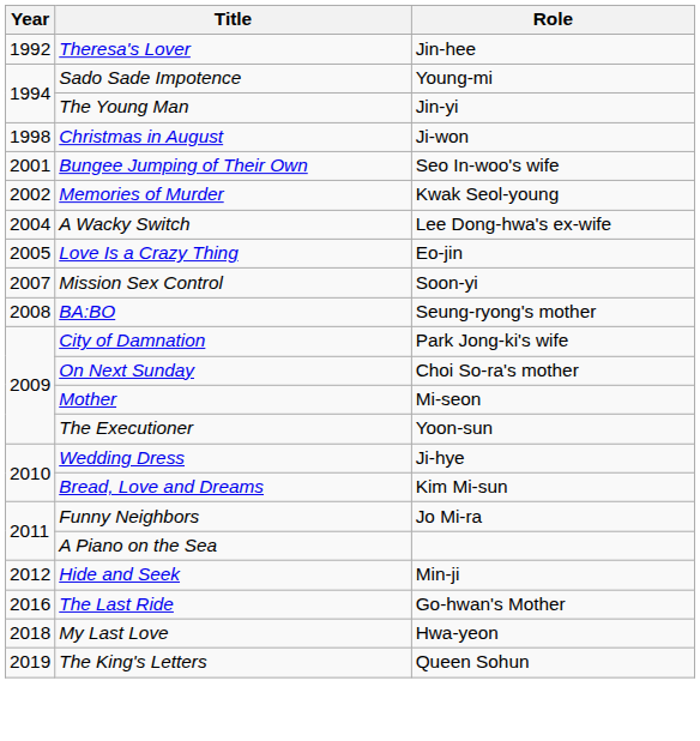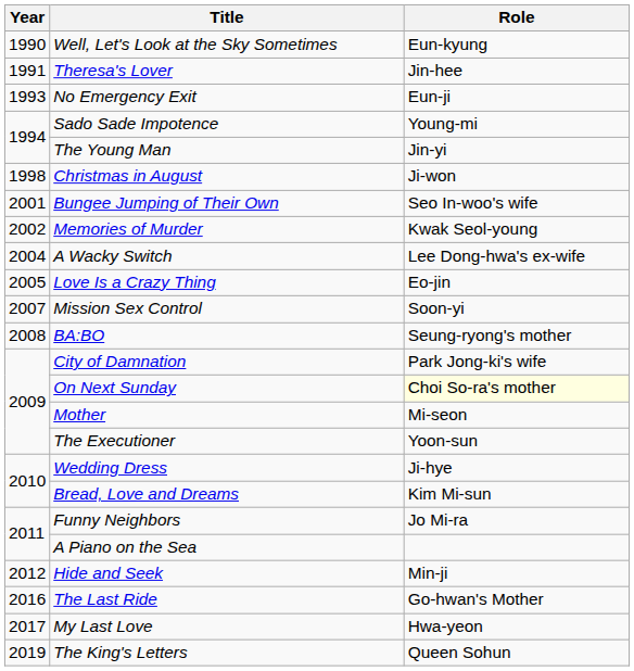+ row: 1990 | Well, Let's Look at the Sky Sometimes | Eun-kyung
Theresa's Lover | Year: 1992 -> 1991
+ row: 1993 | No Emergency Exit | Eun-ji
On Next Sunday | Role: no background -> lightyellow background
My Last Love | Year: 2018 -> 2017
